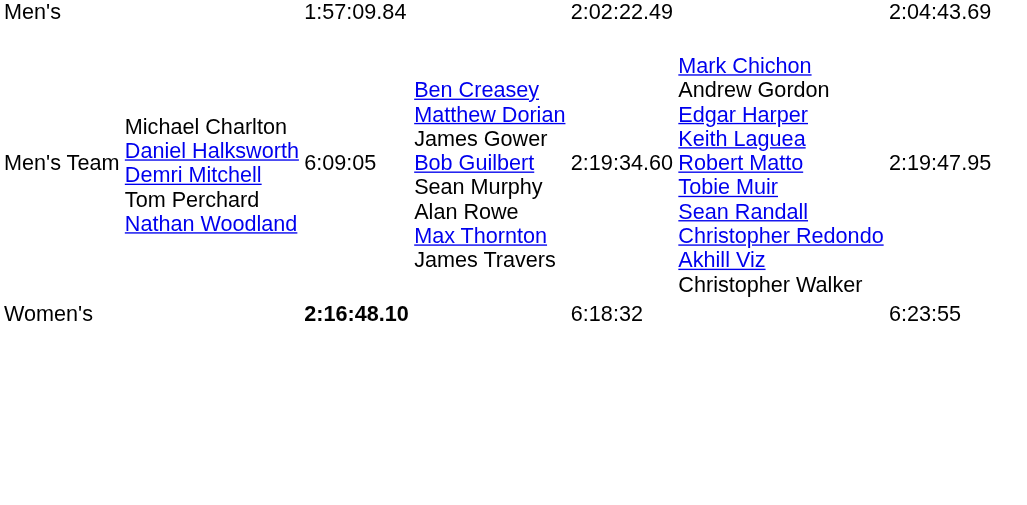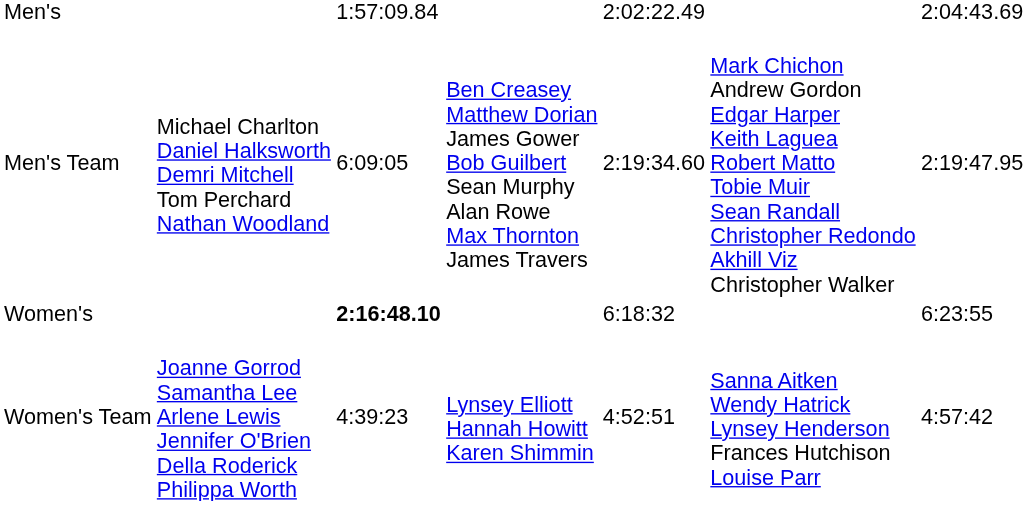+ row: Women's Team | Joanne Gorrod Samantha Lee Arlene Lewis Jennifer O'Brien Della Roderick Philippa Worth | 4:39:23 | Lynsey Elliott Hannah Howitt Karen Shimmin | 4:52:51 | Sanna Aitken Wendy Hatrick Lynsey Henderson Frances Hutchison Louise Parr | 4:57:42
